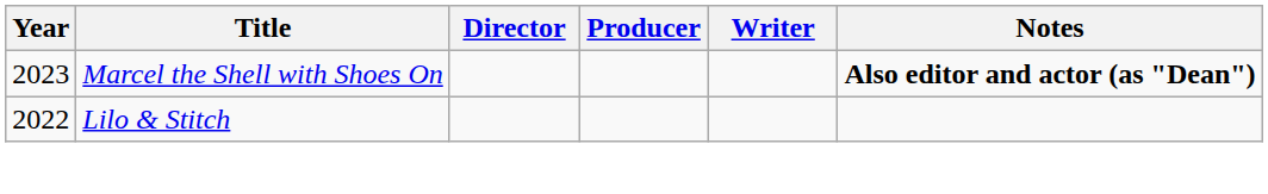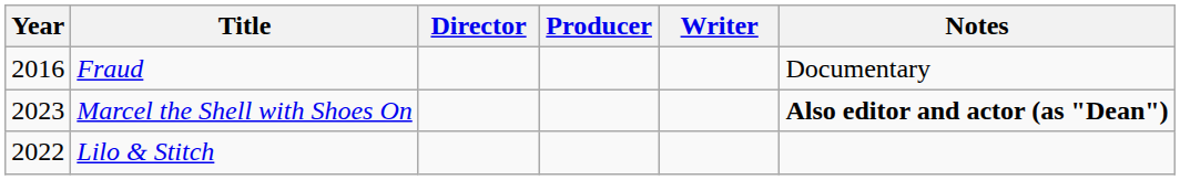+ row: 2016 | Fraud | Documentary
